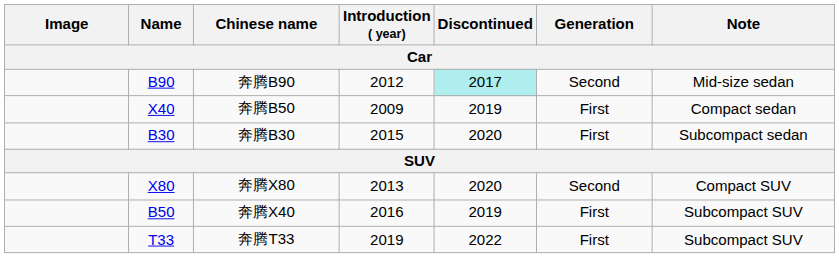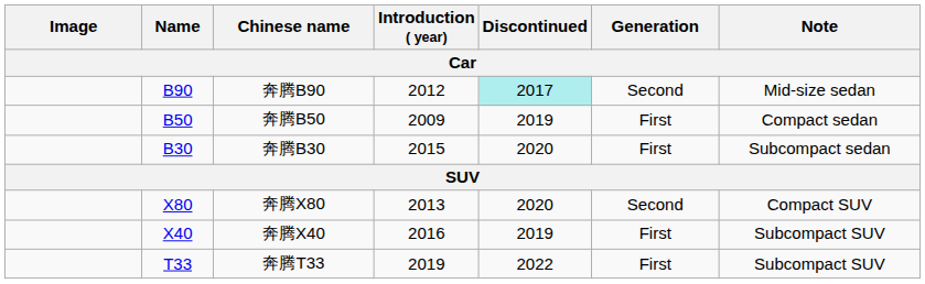奔腾B50 | Name: X40 -> B50
奔腾X40 | Name: B50 -> X40
